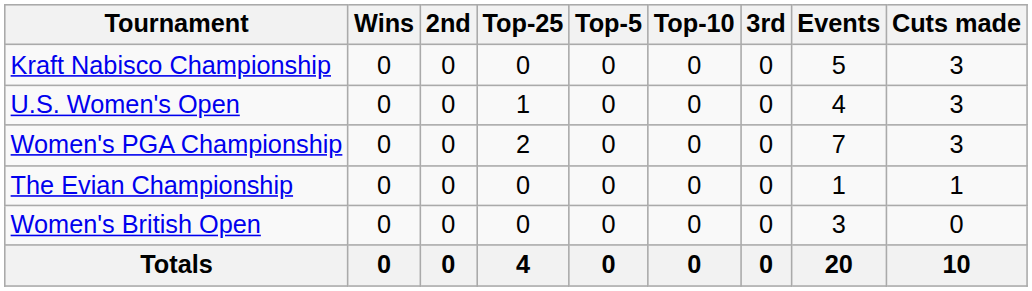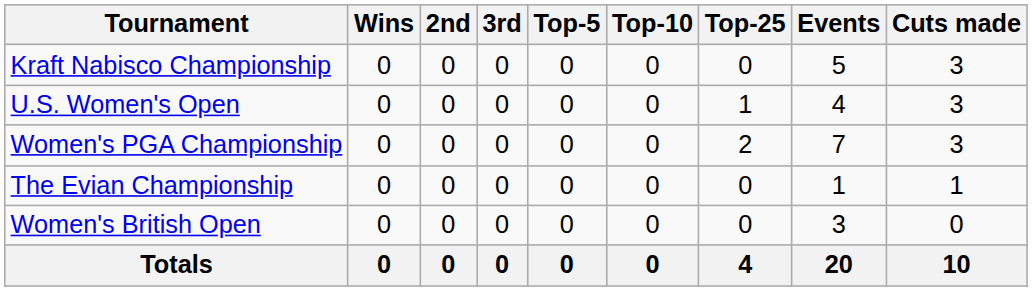columns swapped: 3rd <-> Top-25
